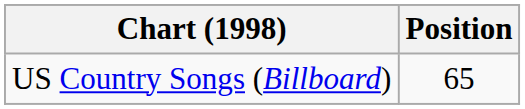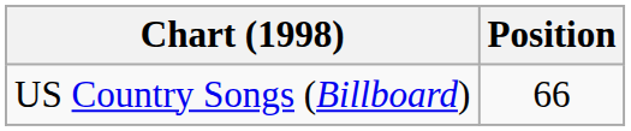US Country Songs (Billboard) | Position: 65 -> 66
